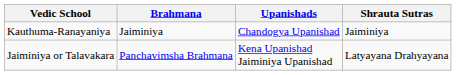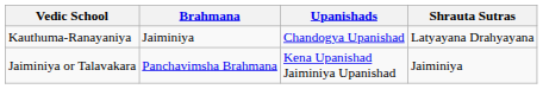Kauthuma-Ranayaniya | Shrauta Sutras: Jaiminiya -> Latyayana Drahyayana
Jaiminiya or Talavakara | Shrauta Sutras: Latyayana Drahyayana -> Jaiminiya
